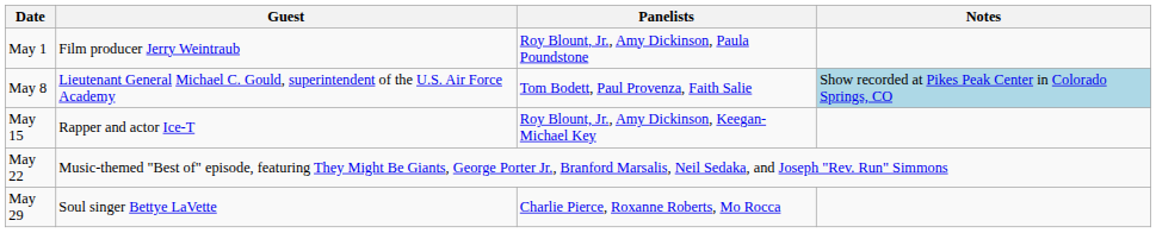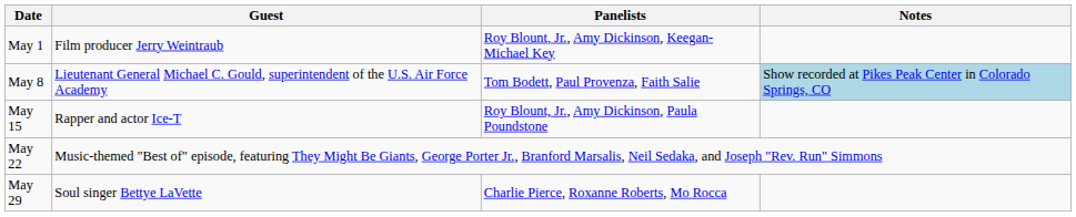May 1 | Panelists: Roy Blount, Jr., Amy Dickinson, Paula Poundstone -> Roy Blount, Jr., Amy Dickinson, Keegan-Michael Key
May 15 | Panelists: Roy Blount, Jr., Amy Dickinson, Keegan-Michael Key -> Roy Blount, Jr., Amy Dickinson, Paula Poundstone
